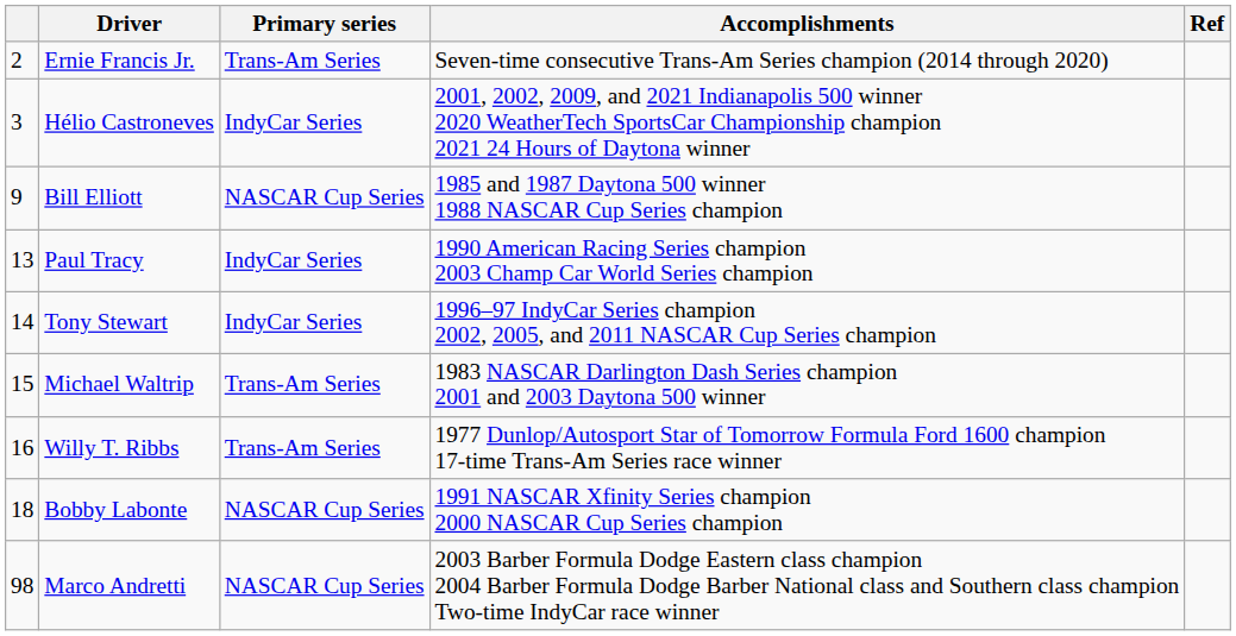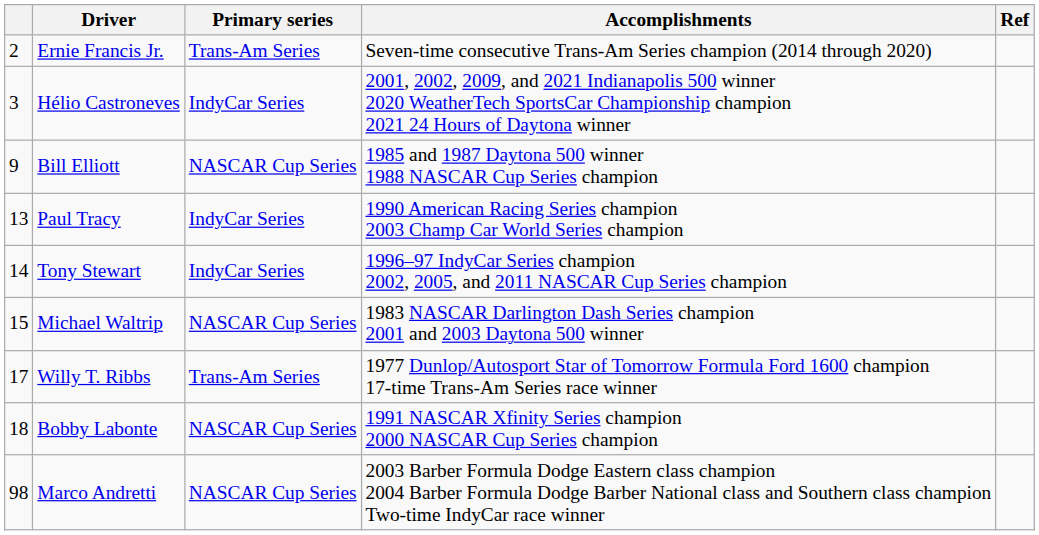Michael Waltrip | Primary series: Trans-Am Series -> NASCAR Cup Series
Willy T. Ribbs | column 1: 16 -> 17
